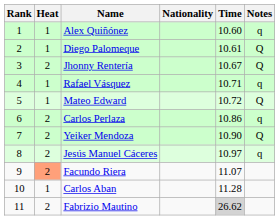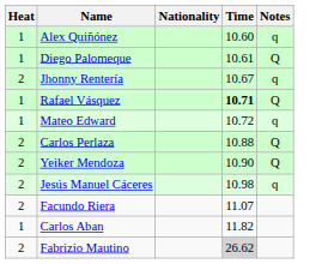- column: Rank | 1 | 2 | 3 | 4 | 5 | 6 | 7 | 8 | 9 | 10 | 11
Jhonny Rentería | Notes: Q -> q
Rafael Vásquez | Time: normal -> bold
Rafael Vásquez | Notes: q -> Q
Mateo Edward | Notes: Q -> q
Carlos Perlaza | Time: 10.86 -> 10.88
Carlos Perlaza | Notes: q -> Q
Jesús Manuel Cáceres | Time: 10.97 -> 10.98
Facundo Riera | Heat: lightsalmon background -> no background
Carlos Aban | Time: 11.28 -> 11.82
